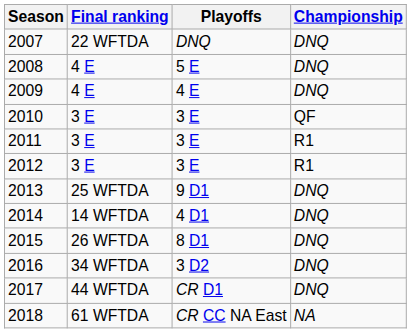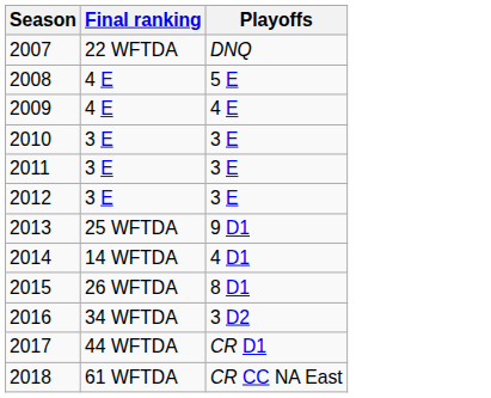- column: Championship | DNQ | DNQ | DNQ | QF | R1 | R1 | DNQ | DNQ | DNQ | DNQ | DNQ | NA
